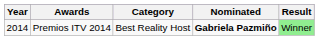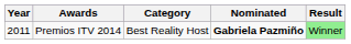Premios ITV 2014 | Year: 2014 -> 2011
